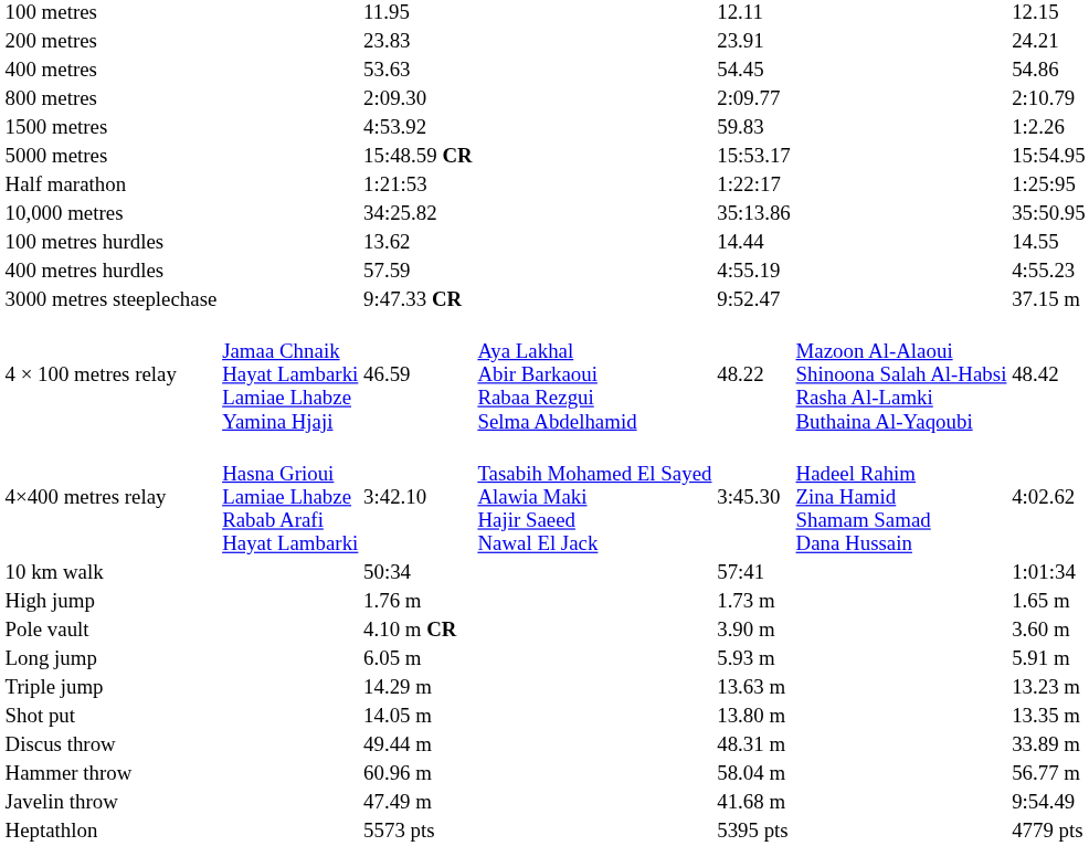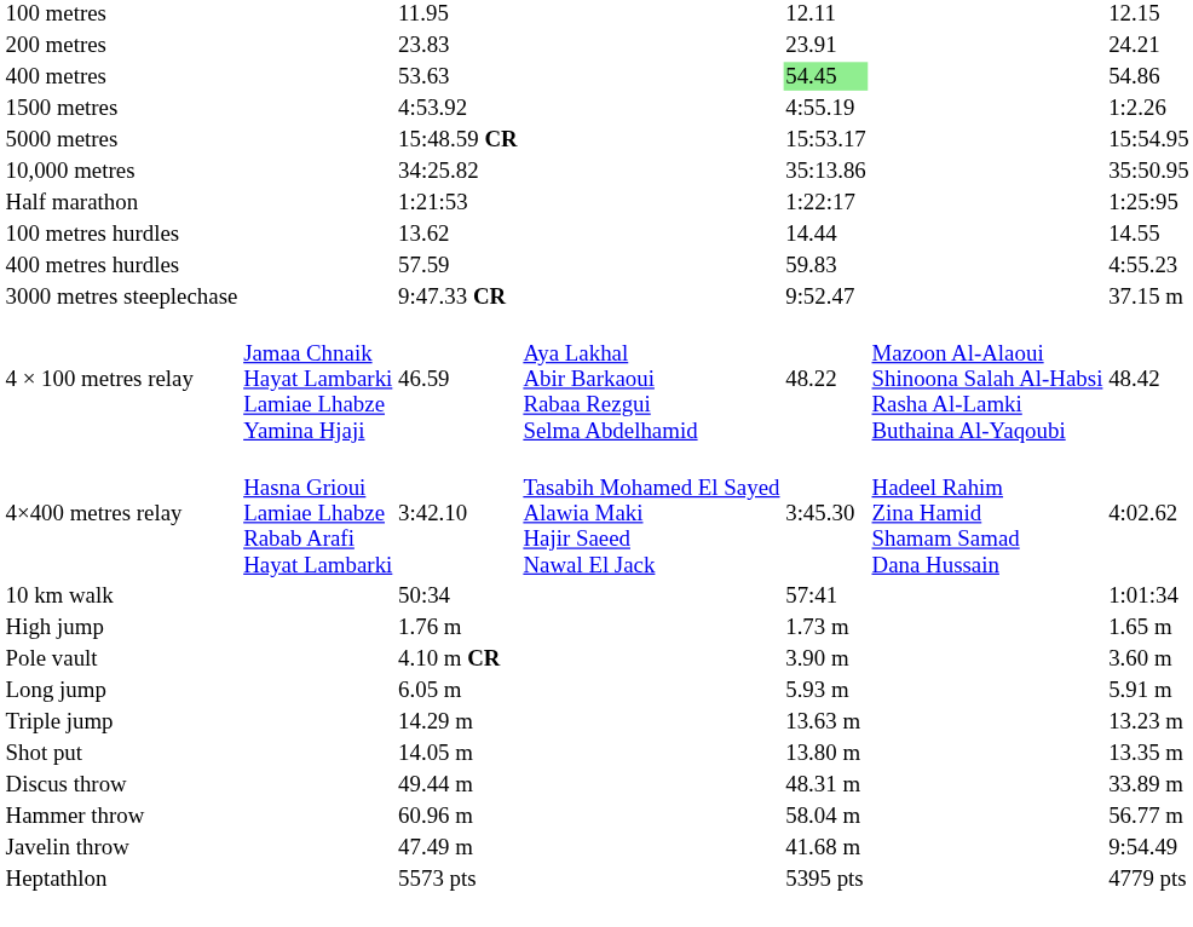400 metres | column 5: no background -> lightgreen background
- row: 800 metres | 2:09.30 | 2:09.77 | 2:10.79
1500 metres | column 5: 59.83 -> 4:55.19
rows swapped: 10,000 metres <-> Half marathon
400 metres hurdles | column 5: 4:55.19 -> 59.83
